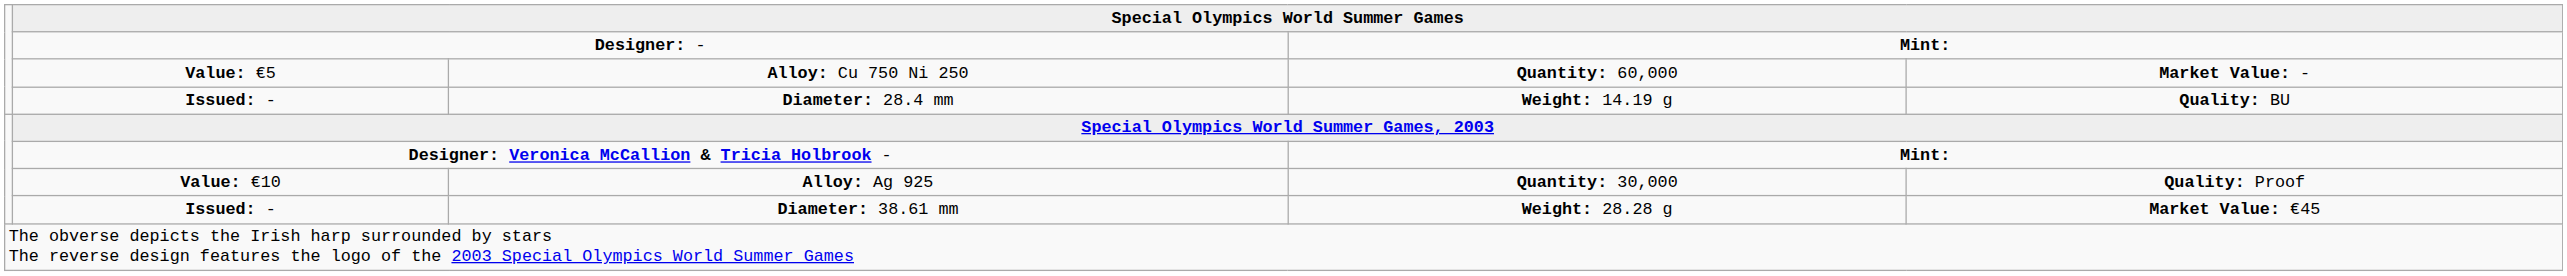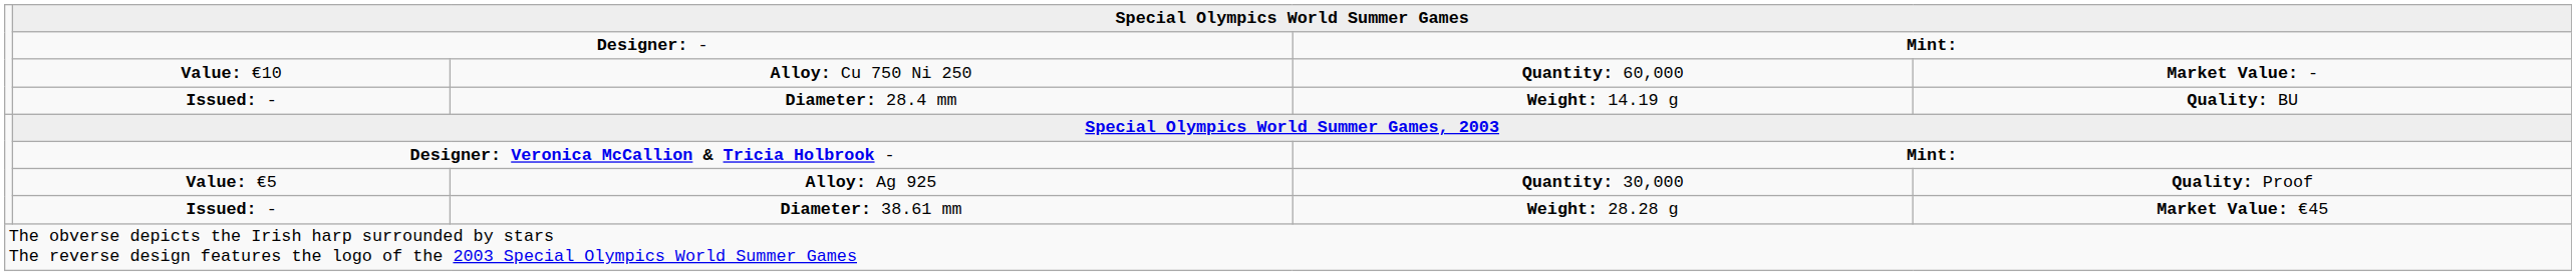Alloy: Cu 750 Ni 250 | column 2: Value: €5 -> Value: €10
Alloy: Ag 925 | column 2: Value: €10 -> Value: €5
